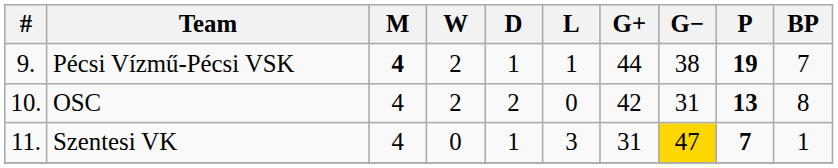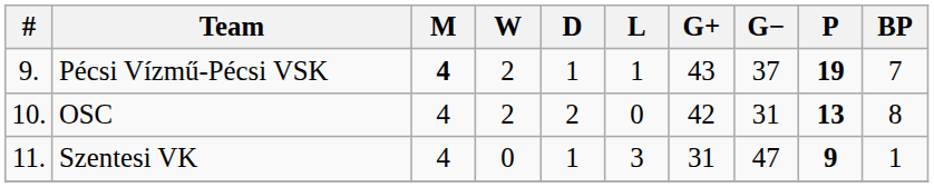Pécsi Vízmű-Pécsi VSK | G+: 44 -> 43
Pécsi Vízmű-Pécsi VSK | G−: 38 -> 37
Szentesi VK | G−: gold background -> no background
Szentesi VK | P: 7 -> 9
